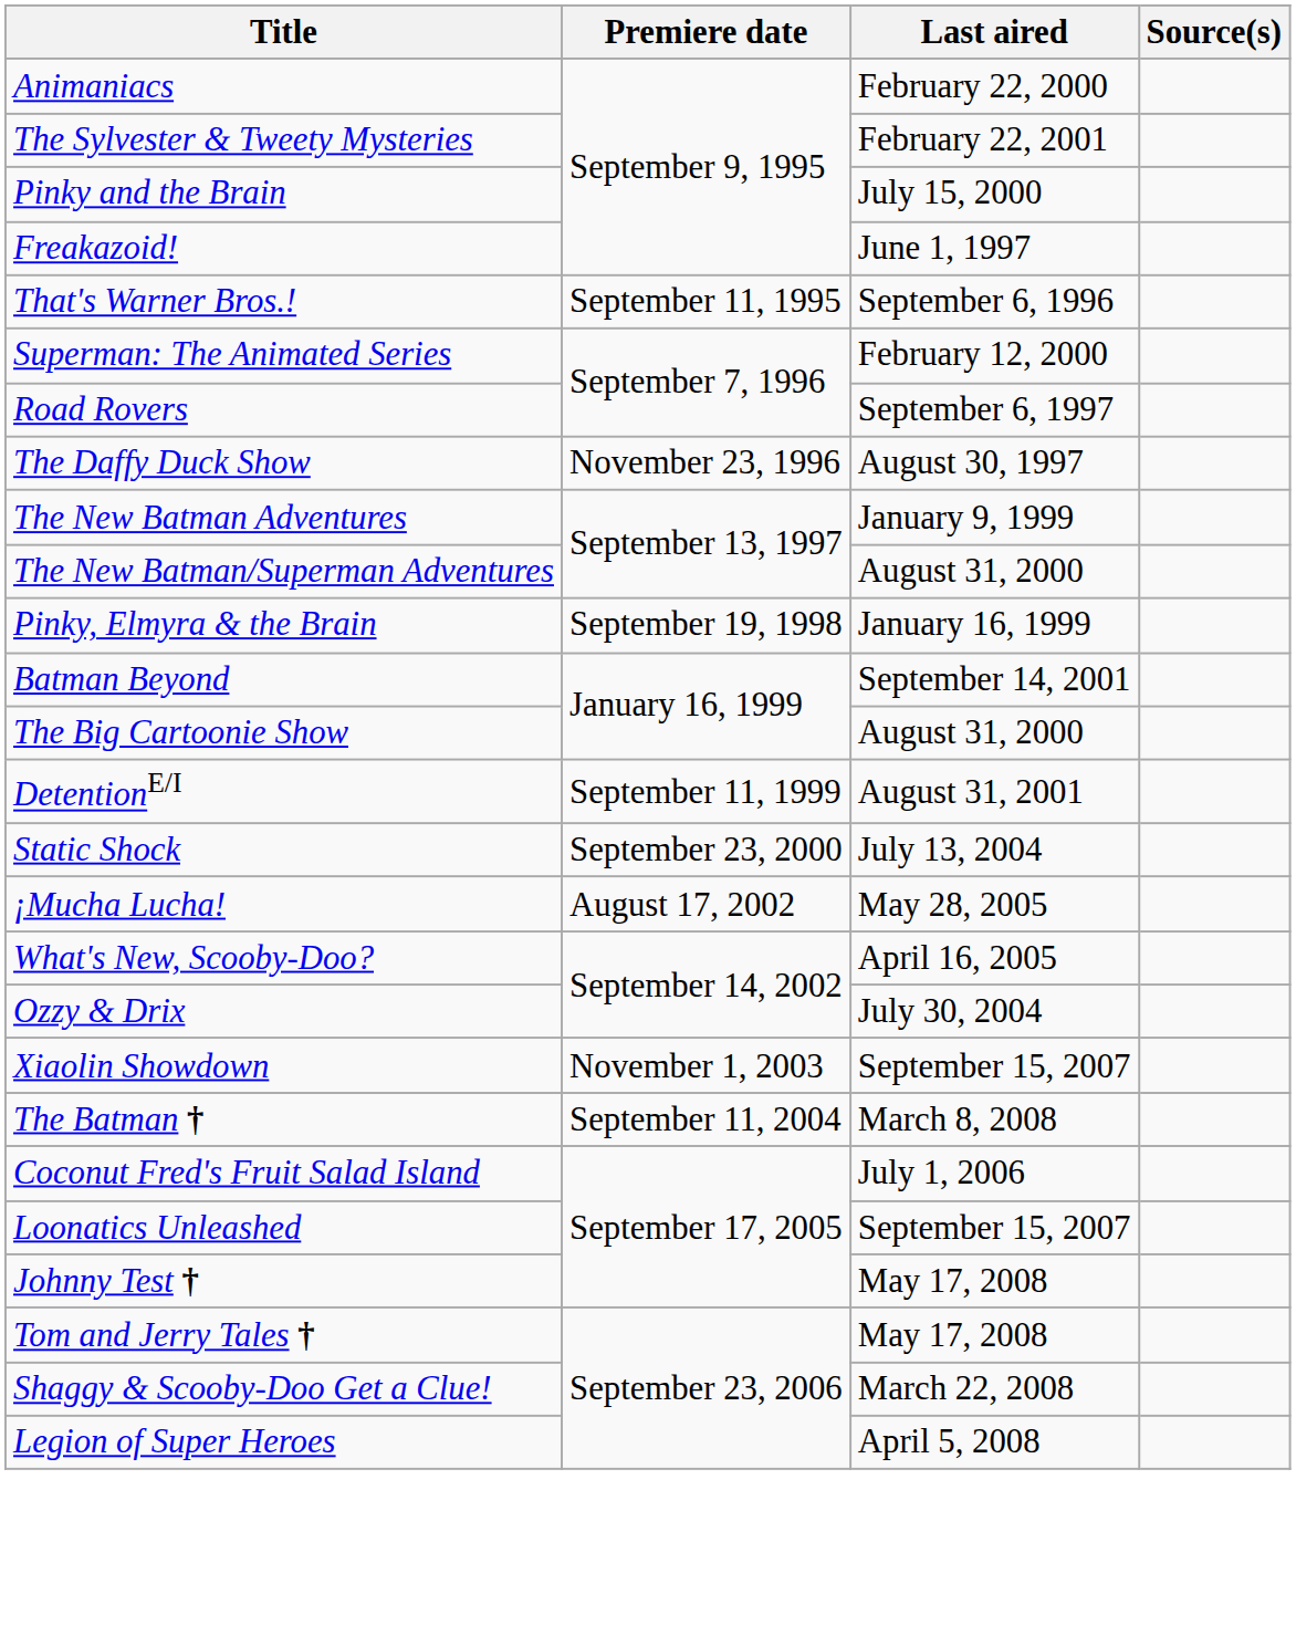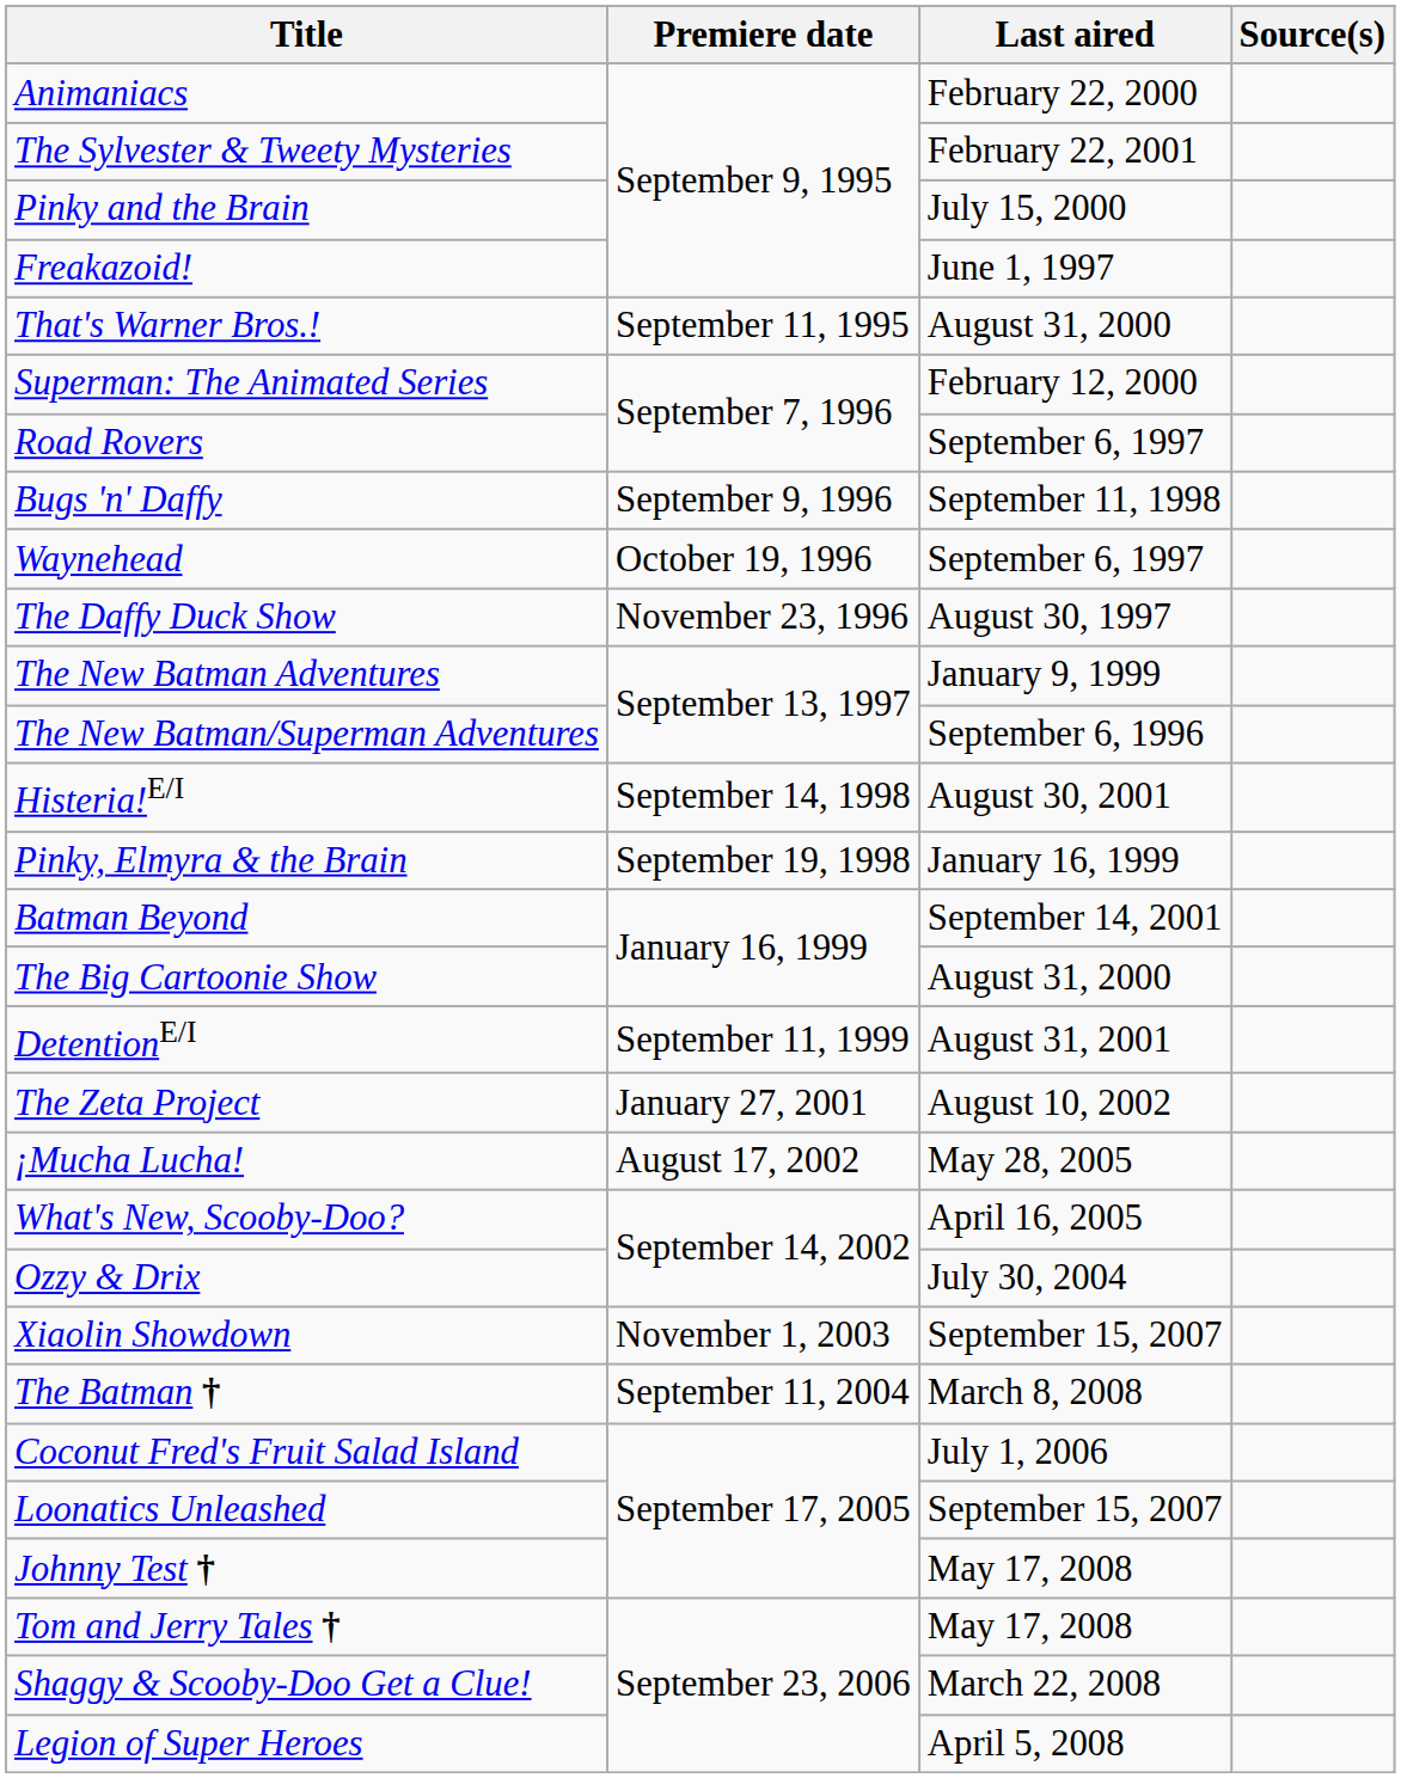That's Warner Bros.! | Last aired: September 6, 1996 -> August 31, 2000
+ row: Bugs 'n' Daffy | September 9, 1996 | September 11, 1998
+ row: Waynehead | October 19, 1996 | September 6, 1997
The New Batman/Superman Adventures | Last aired: August 31, 2000 -> September 6, 1996
+ row: Histeria!E/I | September 14, 1998 | August 30, 2001
- row: Static Shock | September 23, 2000 | July 13, 2004
+ row: The Zeta Project | January 27, 2001 | August 10, 2002
